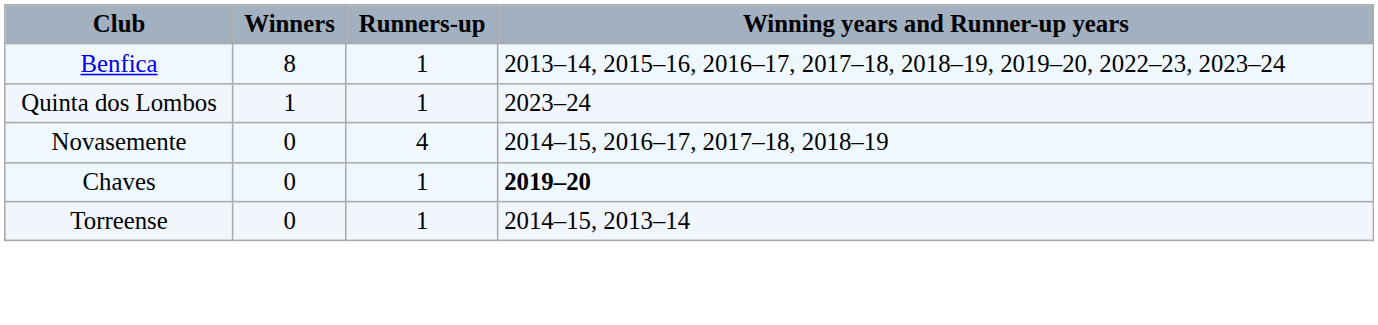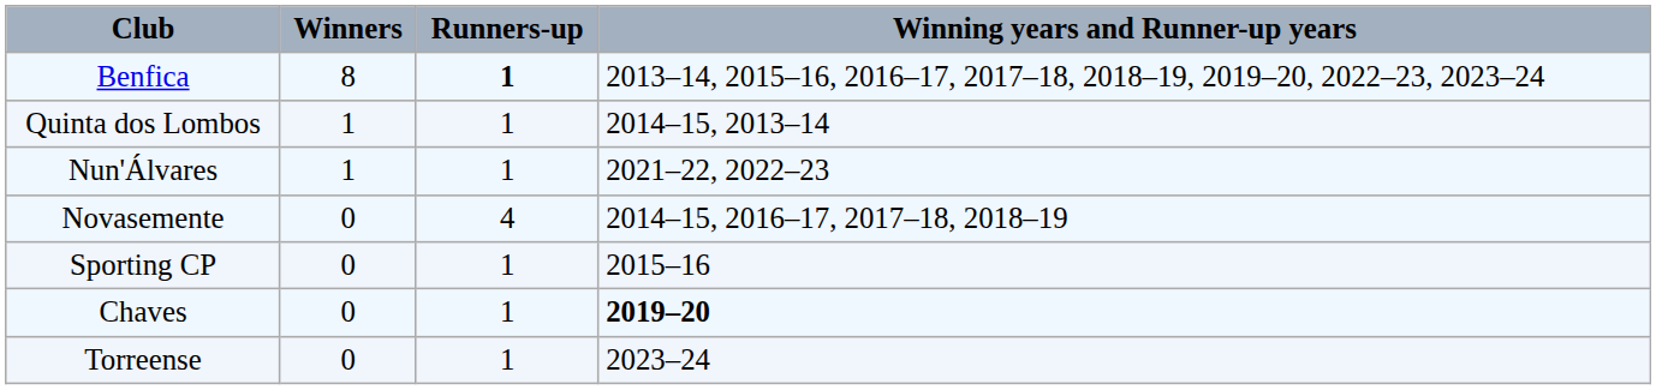Benfica | Runners-up: normal -> bold
Quinta dos Lombos | Winning years and Runner-up years: 2023–24 -> 2014–15, 2013–14
+ row: Nun'Álvares | 1 | 1 | 2021–22, 2022–23
+ row: Sporting CP | 0 | 1 | 2015–16
Torreense | Winning years and Runner-up years: 2014–15, 2013–14 -> 2023–24
